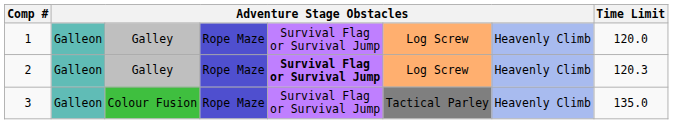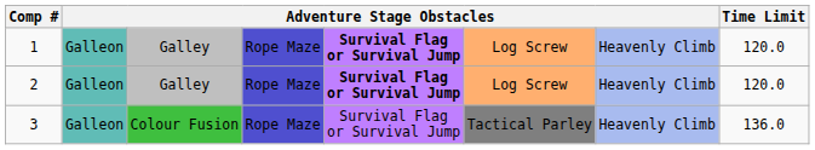1 | column 5: normal -> bold
2 | Time Limit: 120.3 -> 120.0
3 | Time Limit: 135.0 -> 136.0
